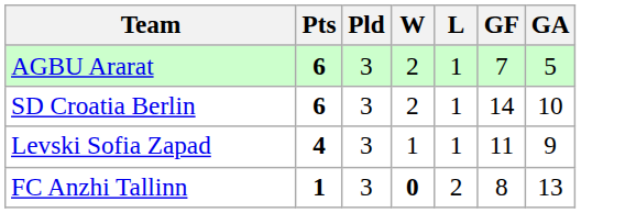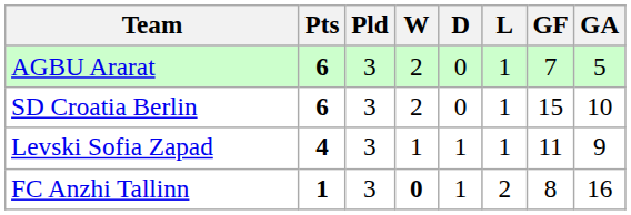+ column: D | 0 | 0 | 1 | 1
SD Croatia Berlin | GF: 14 -> 15
FC Anzhi Tallinn | GA: 13 -> 16
